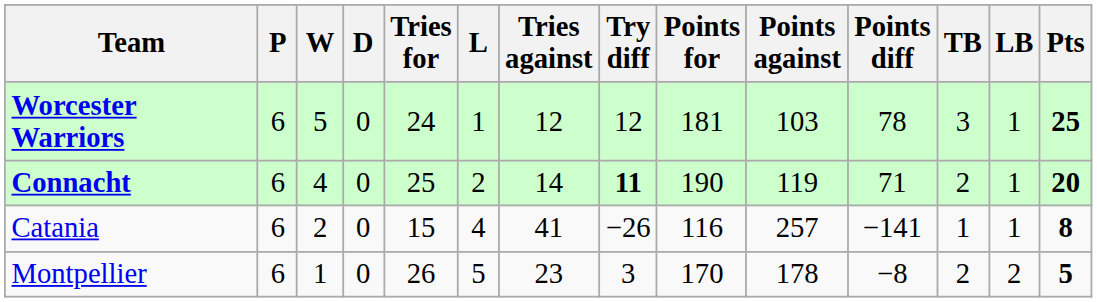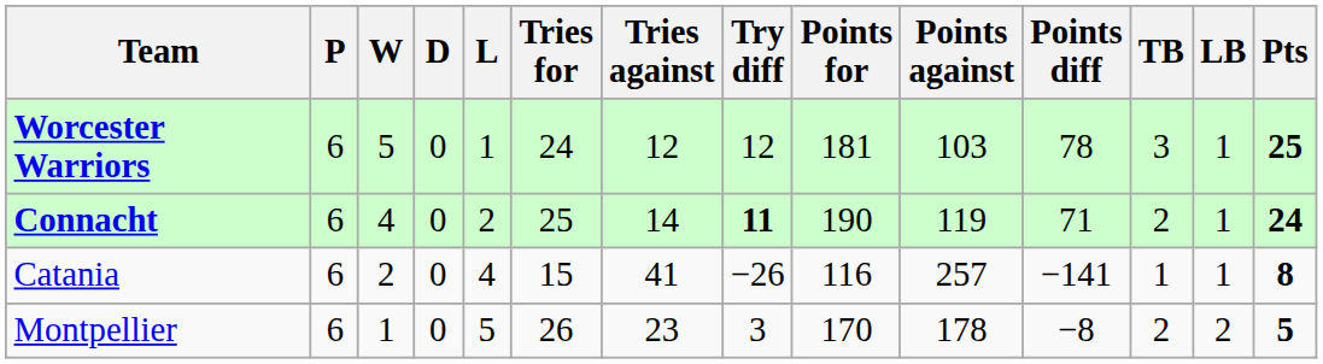columns swapped: L <-> Tries for
Connacht | Pts: 20 -> 24
